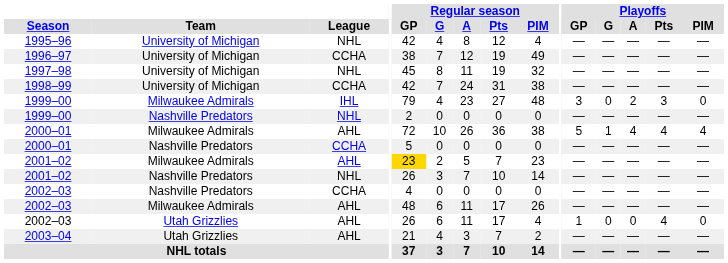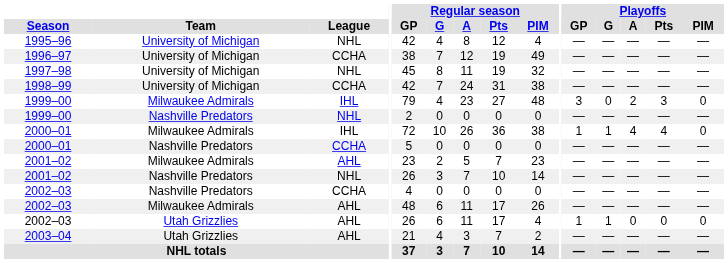2000–01 / Milwaukee Admirals | League: AHL -> IHL
2000–01 / Milwaukee Admirals | Playoffs / GP: 5 -> 1
2000–01 / Milwaukee Admirals | Playoffs / PIM: 4 -> 0
2001–02 / Milwaukee Admirals | Regular season / GP: gold background -> no background
2002–03 / Utah Grizzlies | Playoffs / G: 0 -> 1
2002–03 / Utah Grizzlies | Playoffs / Pts: 4 -> 0
